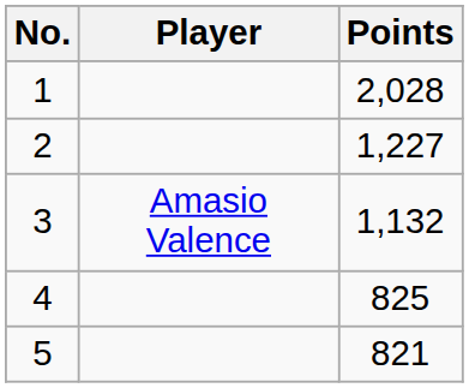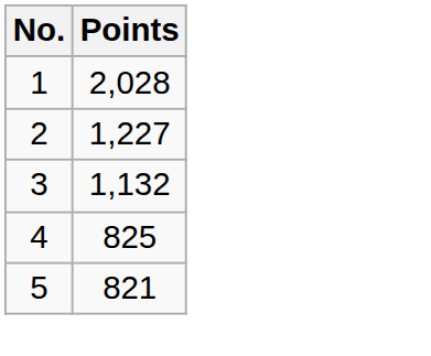- column: Player | Amasio Valence
